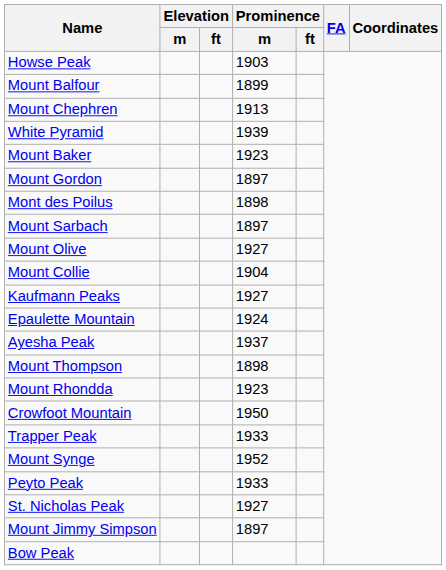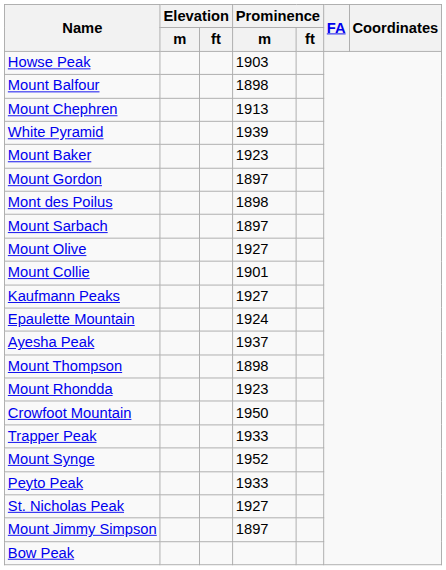Mount Balfour | Prominence / m: 1899 -> 1898
Mount Collie | Prominence / m: 1904 -> 1901
